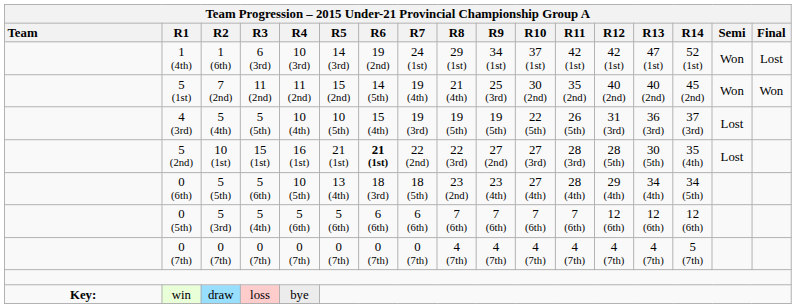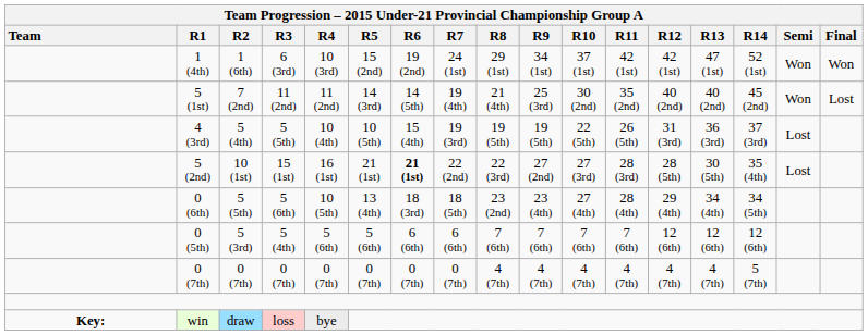1 (4th) | column 6: 14 (3rd) -> 15 (2nd)
1 (4th) | column 17: Lost -> Won
5 (1st) | column 6: 15 (2nd) -> 14 (3rd)
5 (1st) | column 17: Won -> Lost
